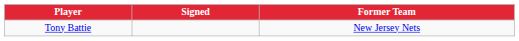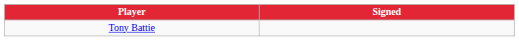- column: Former Team | New Jersey Nets
